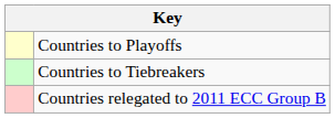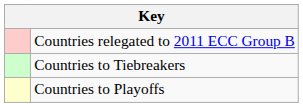rows swapped: Countries to Playoffs <-> Countries relegated to 2011 ECC Group B
